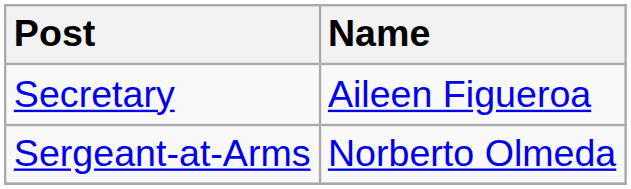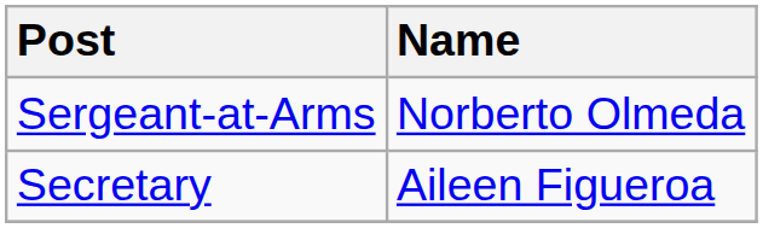rows swapped: Secretary <-> Sergeant-at-Arms
